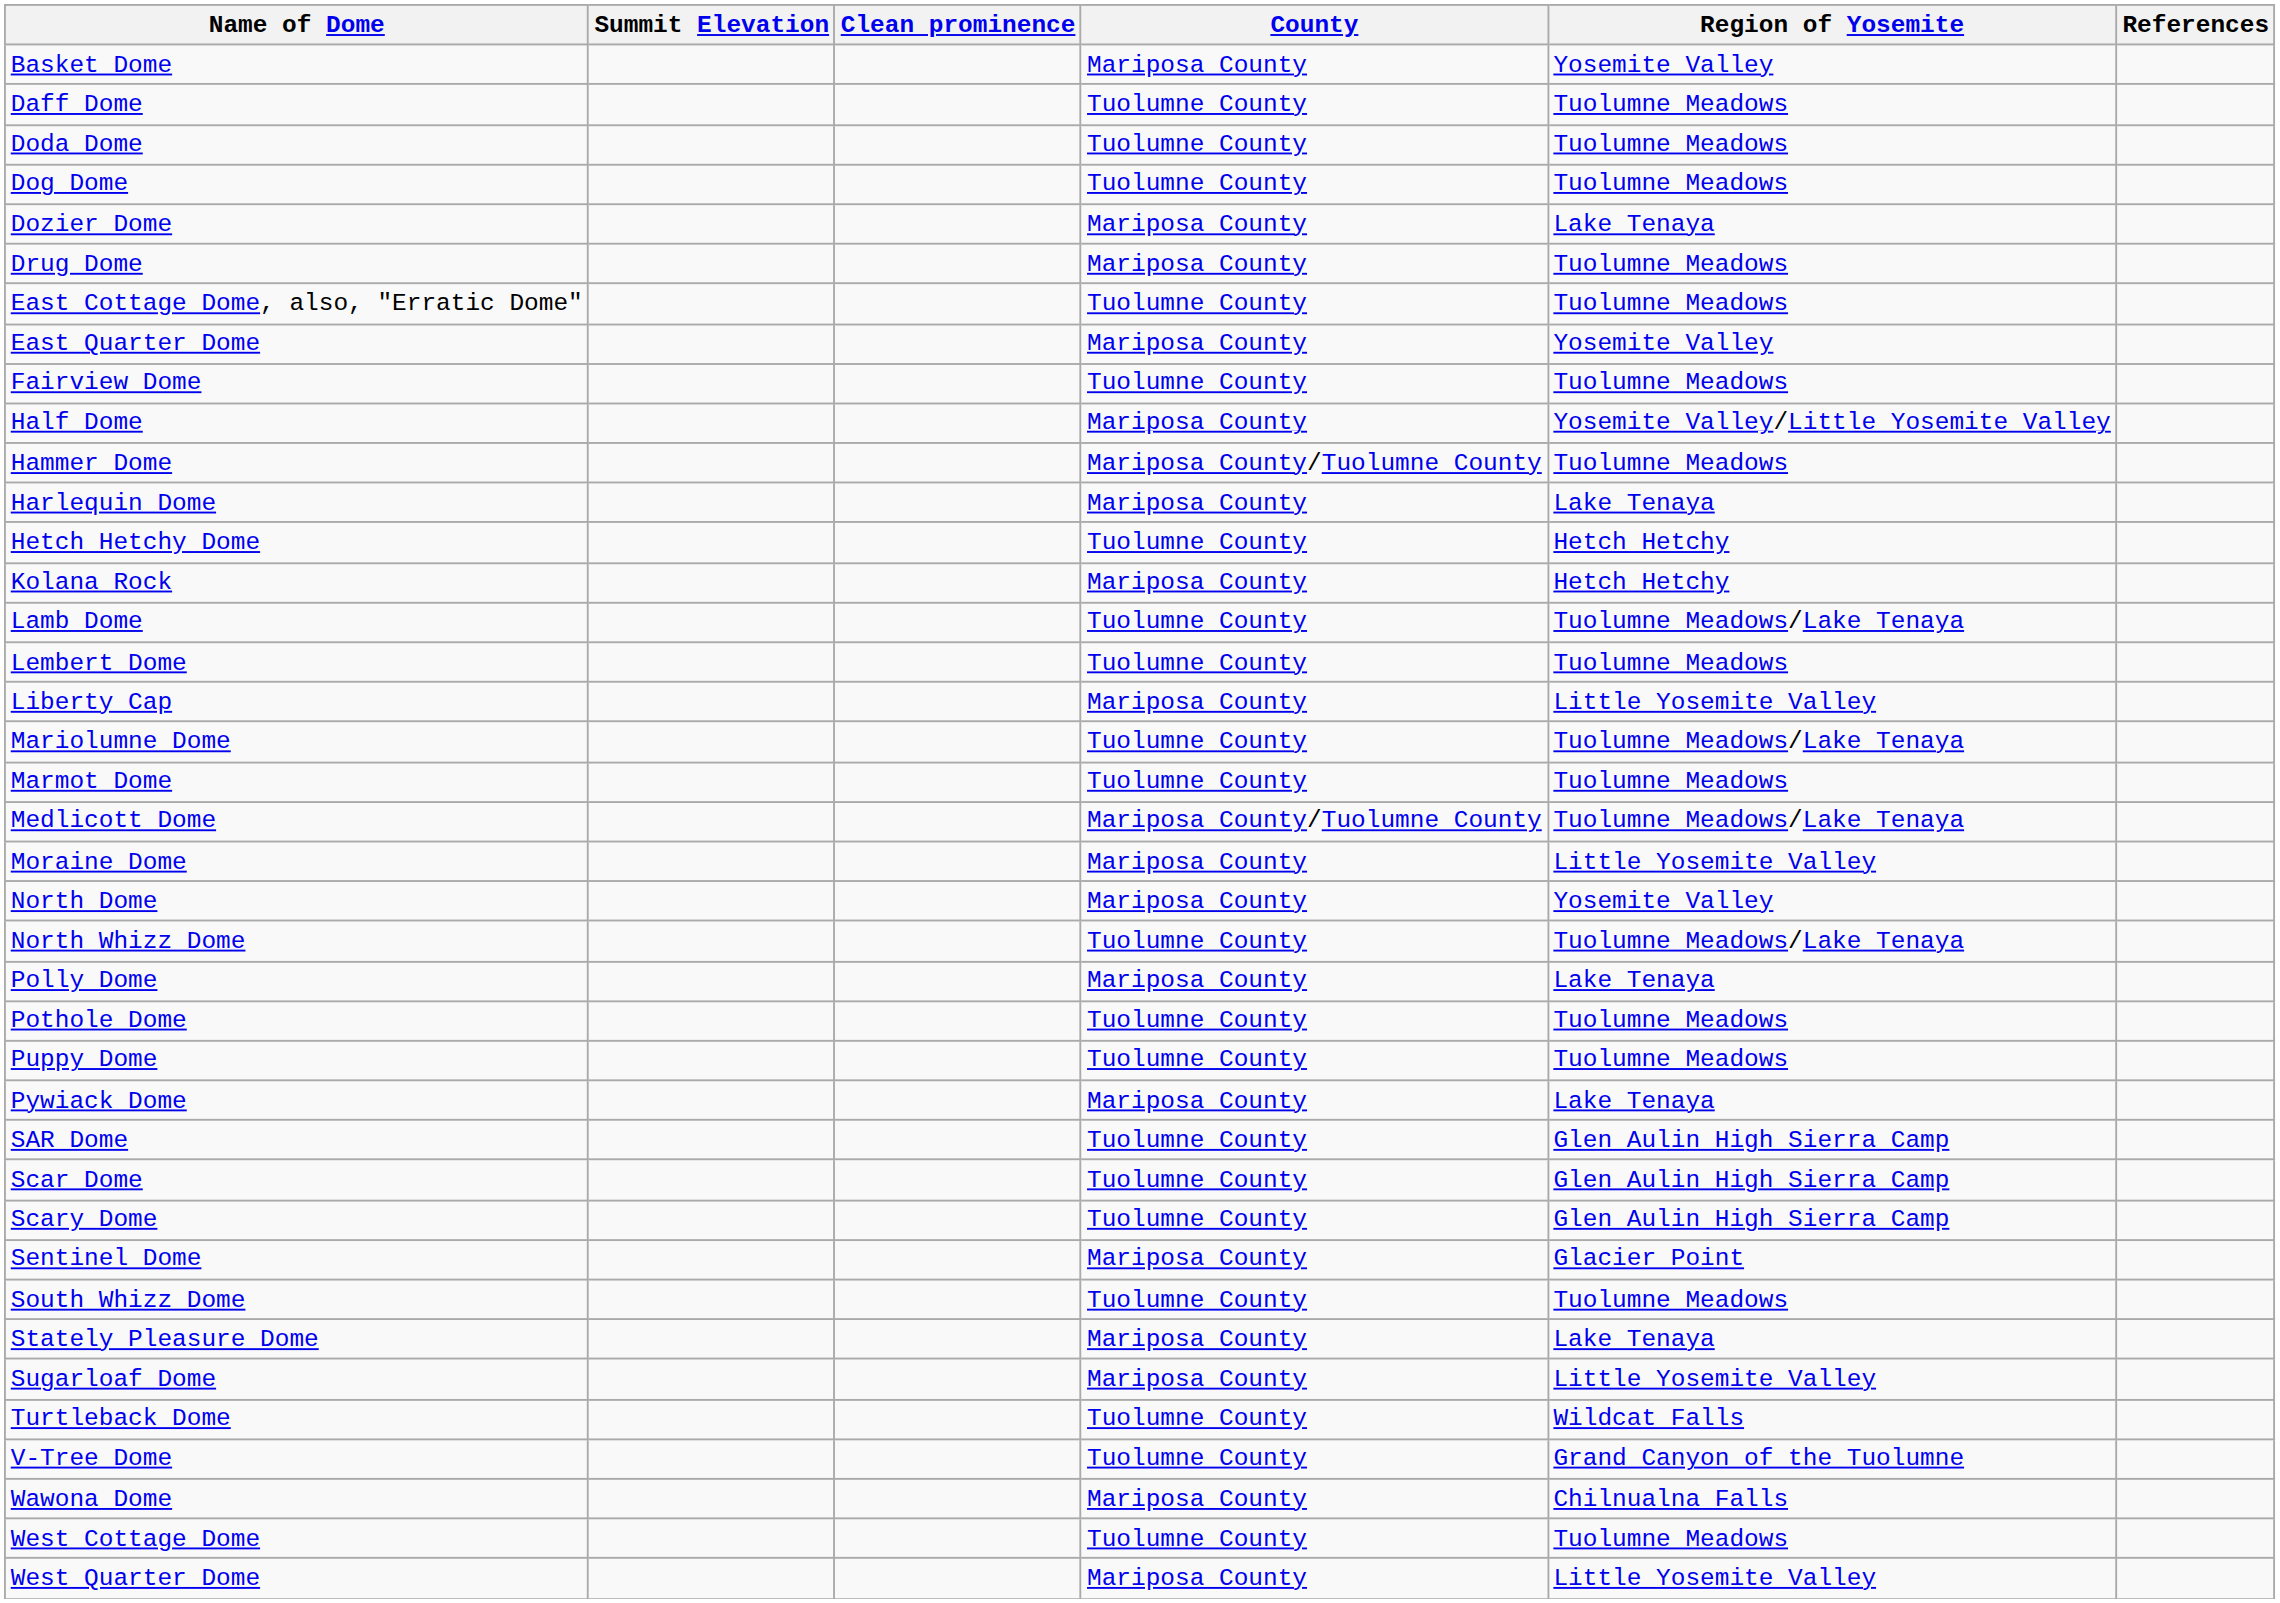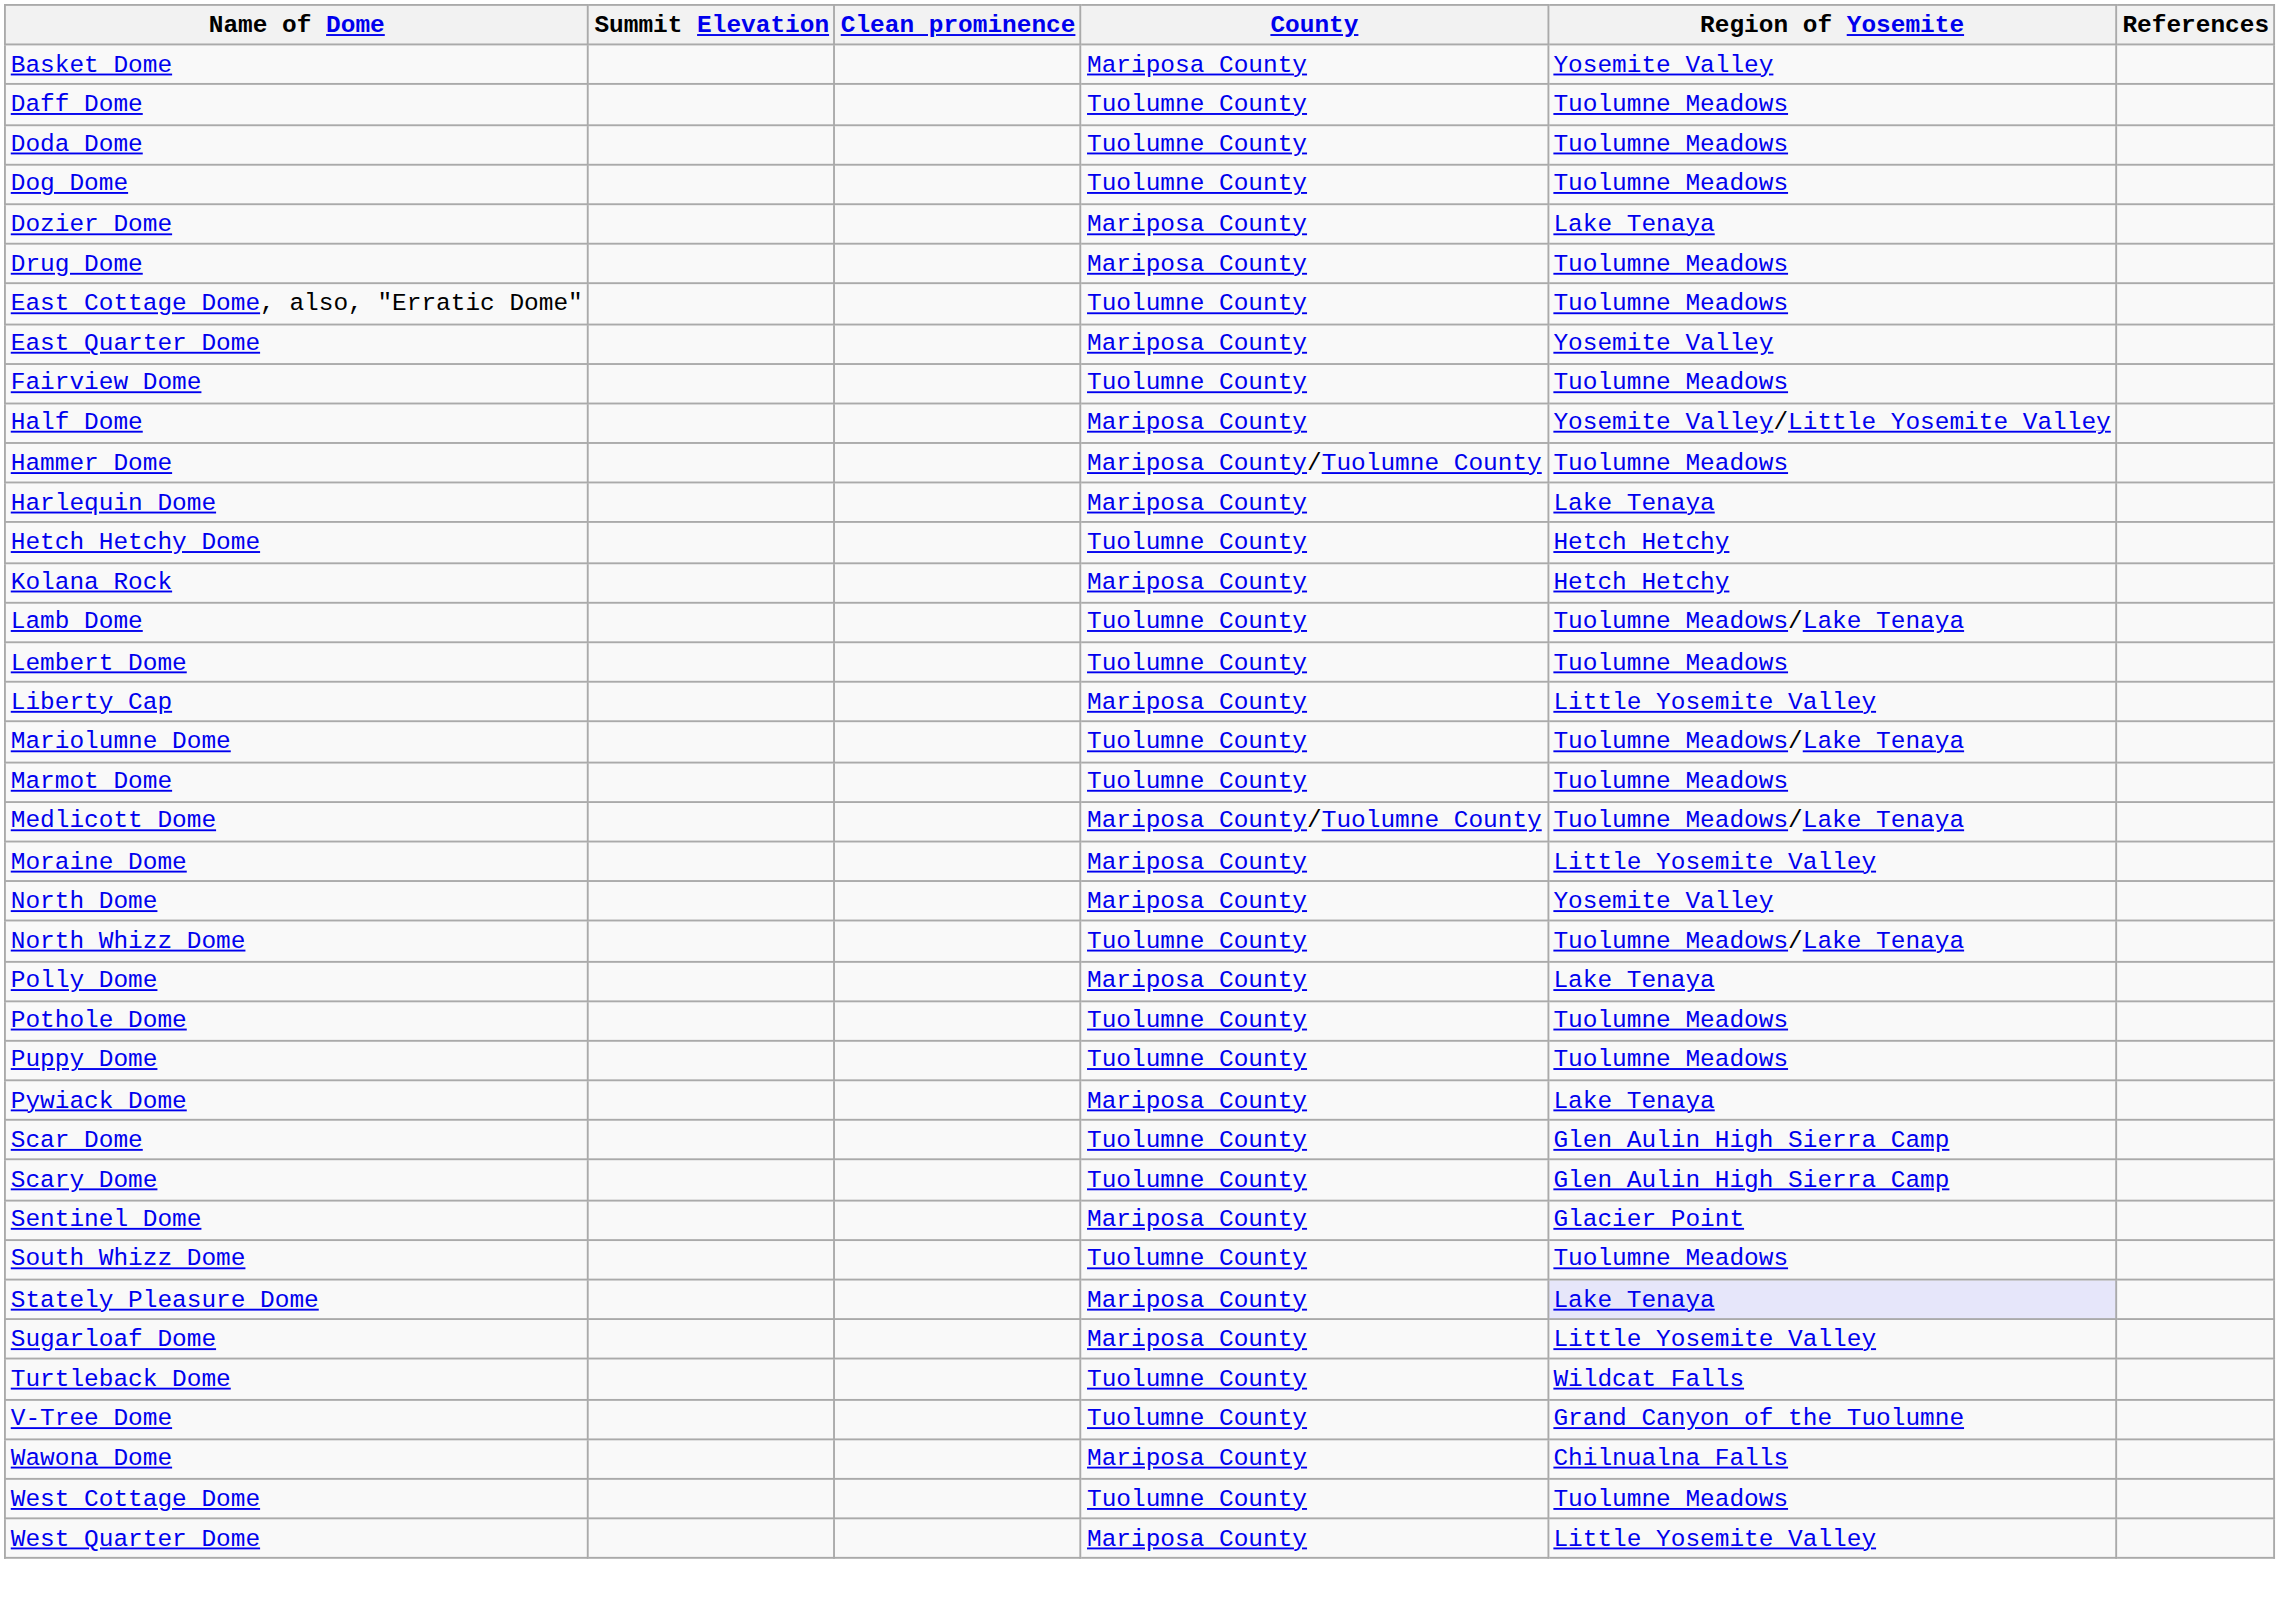- row: SAR Dome | Tuolumne County | Glen Aulin High Sierra Camp
Stately Pleasure Dome | Region of Yosemite: no background -> lavender background
